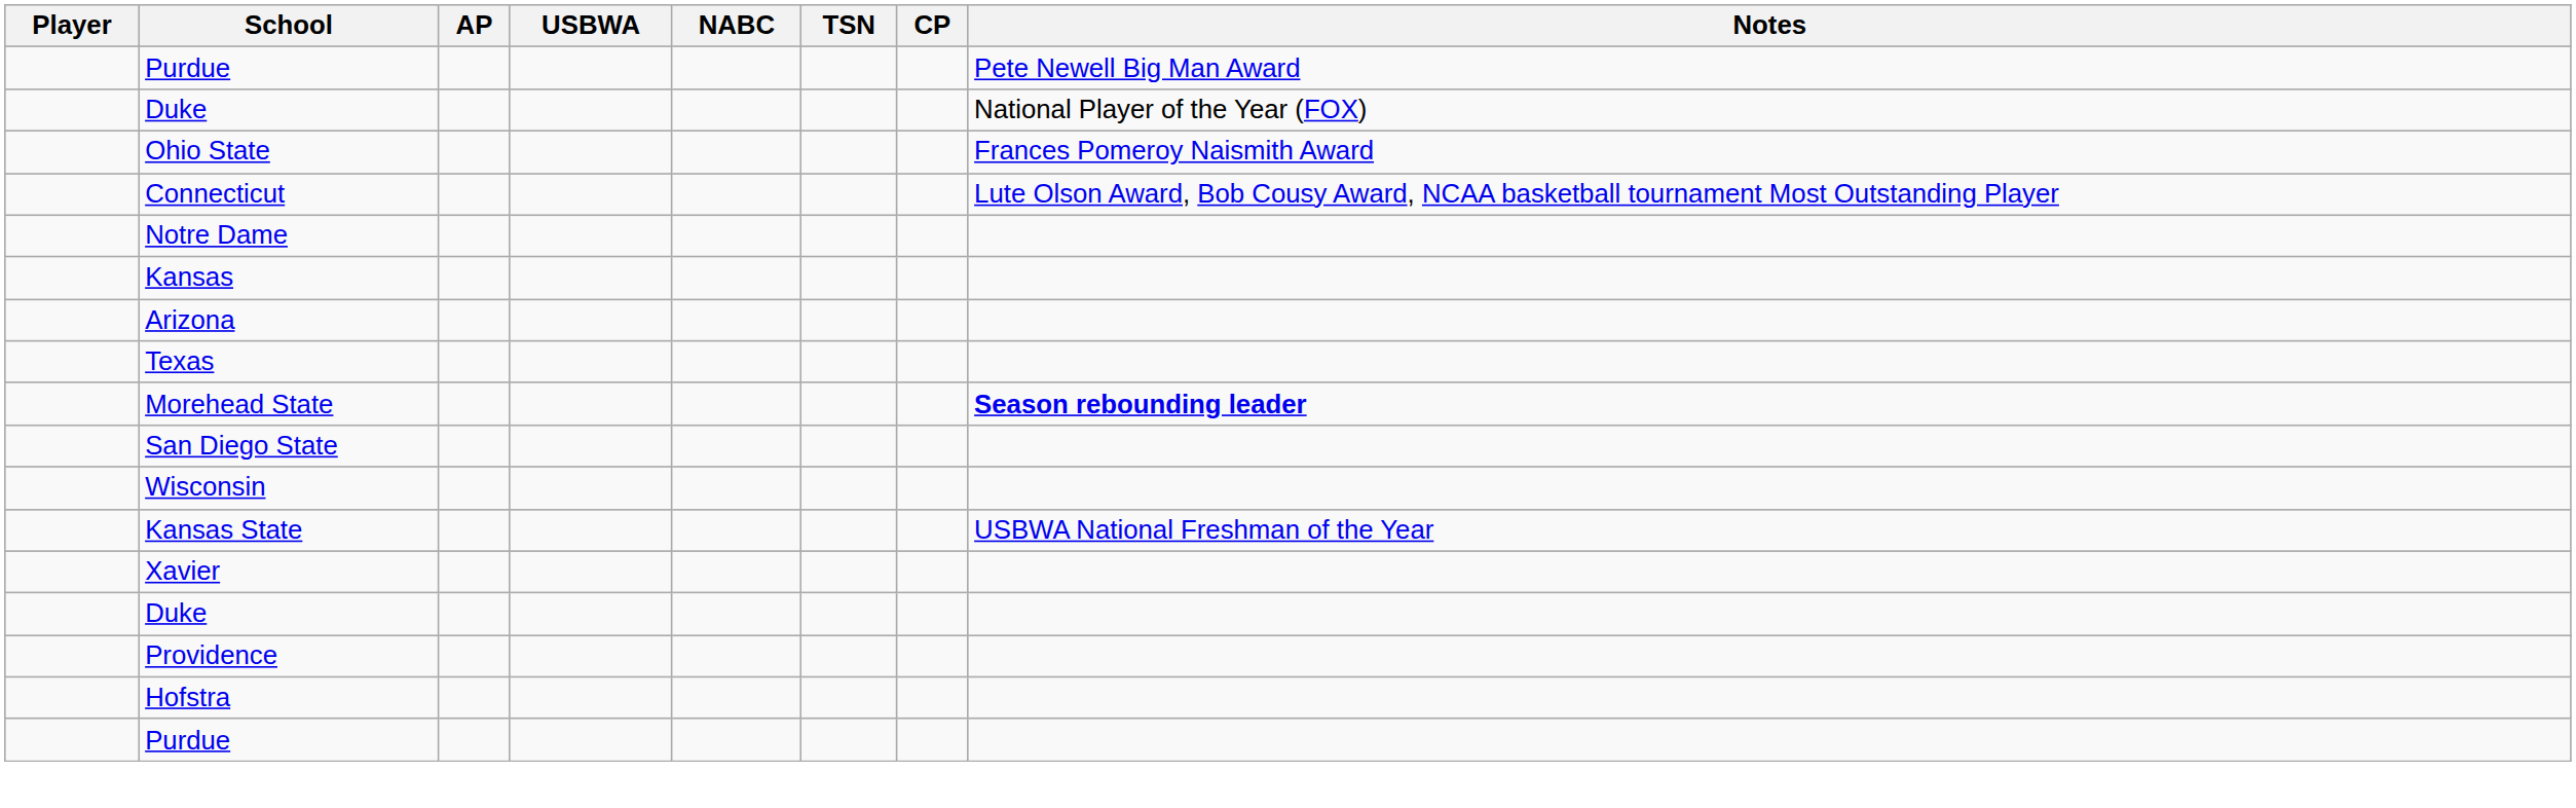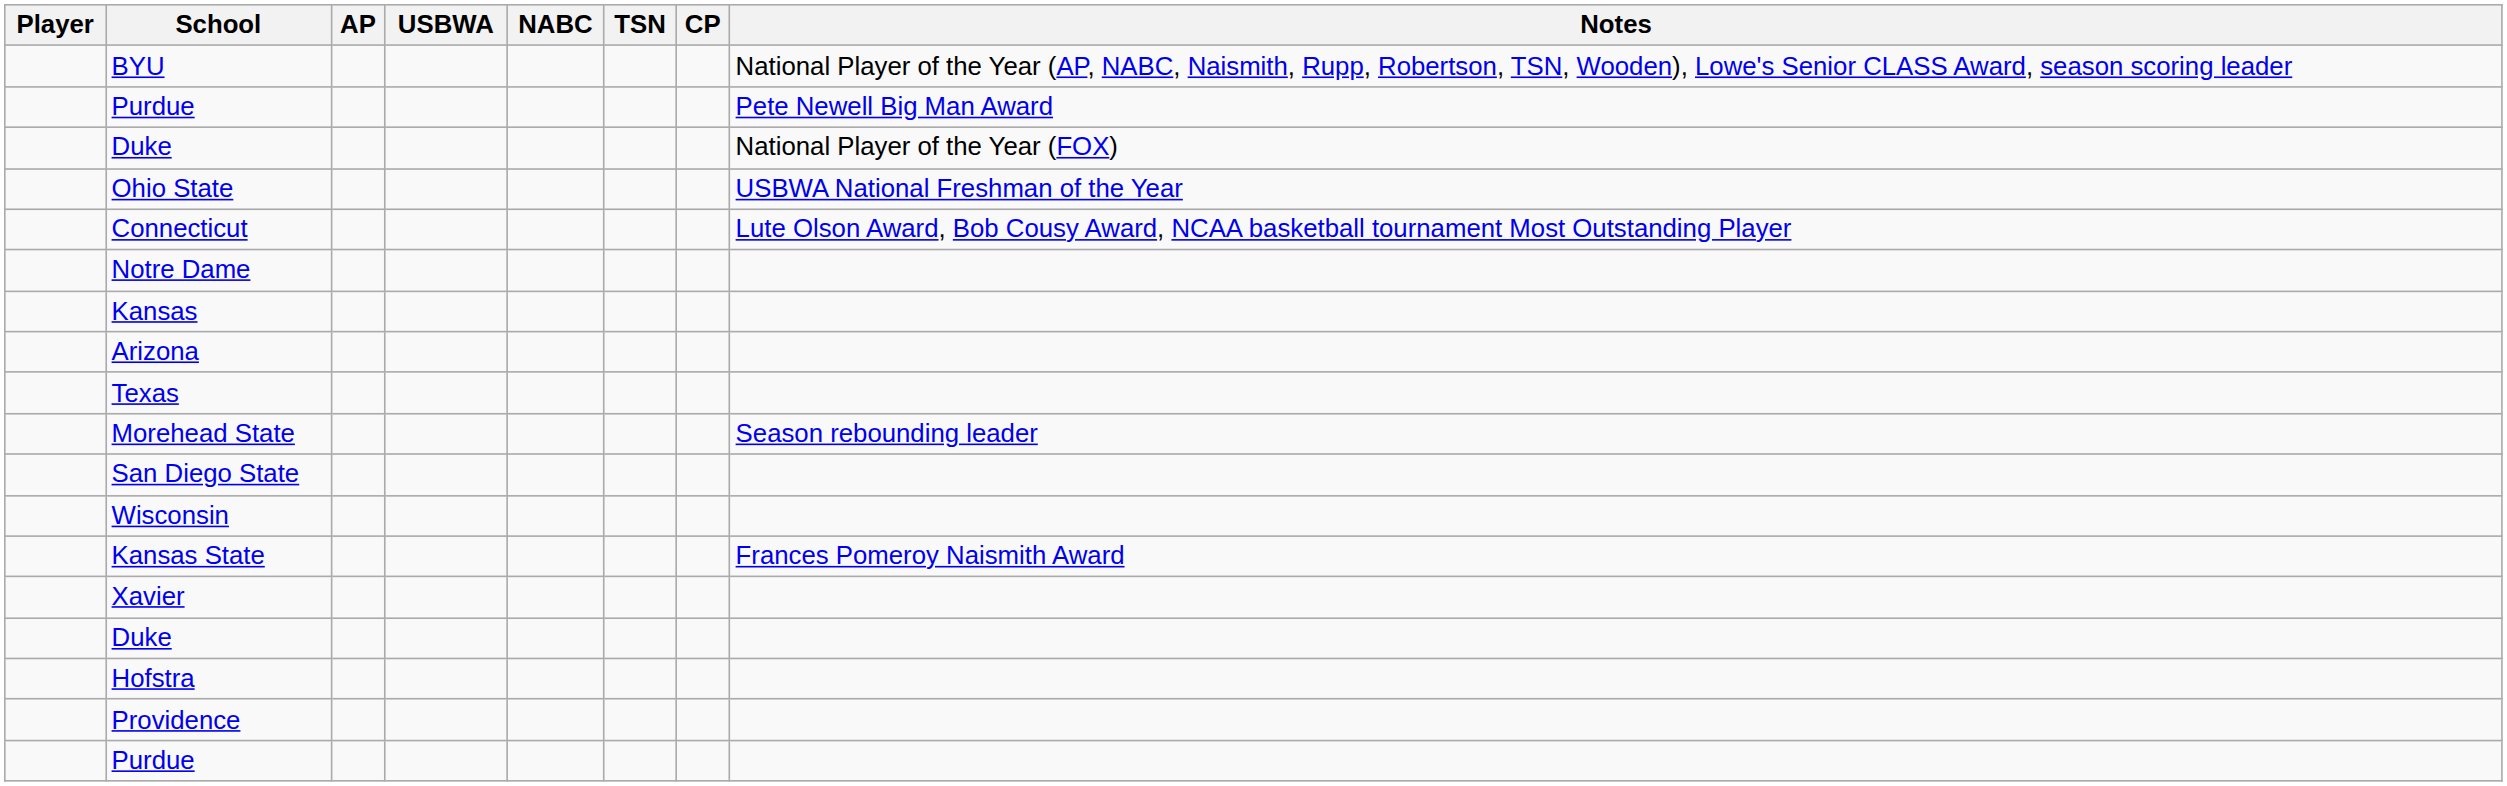+ row: BYU | National Player of the Year (AP, NABC, Naismith, Rupp, Robertson, TSN, Wooden), Lowe's Senior CLASS Award, season scoring leader
Ohio State | Notes: Frances Pomeroy Naismith Award -> USBWA National Freshman of the Year
Morehead State | Notes: bold -> normal
Kansas State | Notes: USBWA National Freshman of the Year -> Frances Pomeroy Naismith Award
rows swapped: Providence <-> Hofstra
